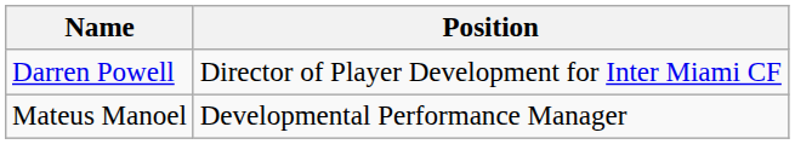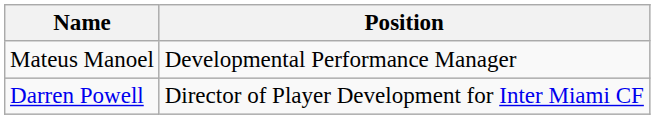rows swapped: Darren Powell <-> Mateus Manoel
